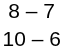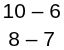rows swapped: 8 – 7 <-> 10 – 6
